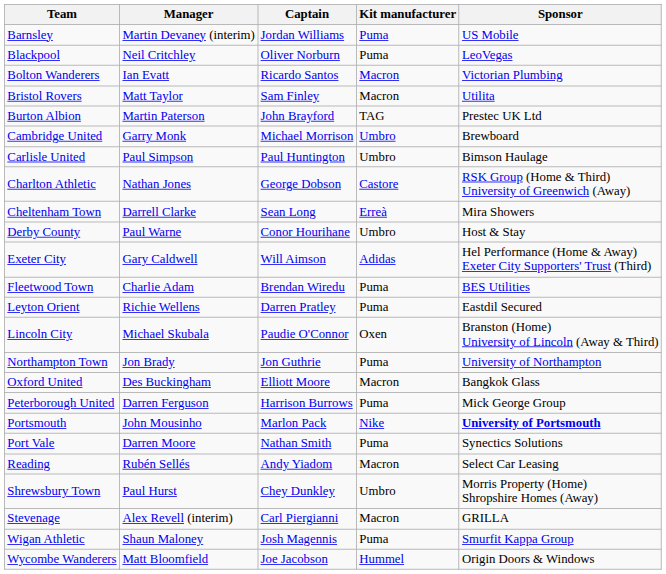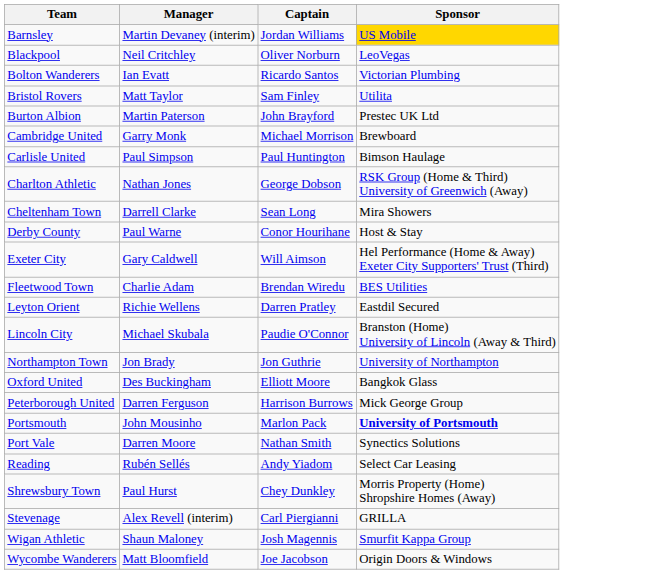- column: Kit manufacturer | Puma | Puma | Macron | Macron | TAG | Umbro | Umbro | Castore | Erreà | Umbro | Adidas | Puma | Puma | Oxen | Puma | Macron | Puma | Nike | Puma | Macron | Umbro | Macron | Puma | Hummel
Barnsley | Sponsor: no background -> gold background
